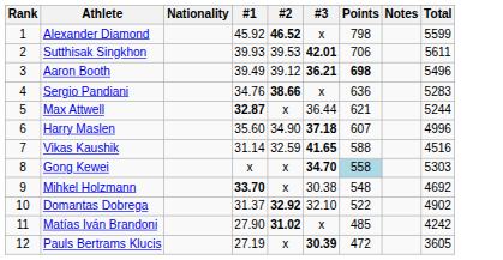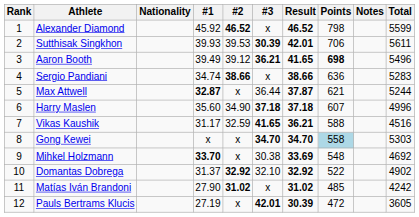+ column: Result | 46.52 | 42.01 | 41.65 | 38.66 | 37.87 | 37.18 | 36.21 | 34.70 | 33.69 | 32.92 | 31.02 | 30.39
Sutthisak Singkhon | #3: 42.01 -> 30.39
Sergio Pandiani | #1: 34.76 -> 34.74
Vikas Kaushik | #1: 31.14 -> 31.17
Pauls Bertrams Klucis | #3: 30.39 -> 42.01
